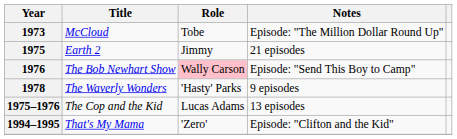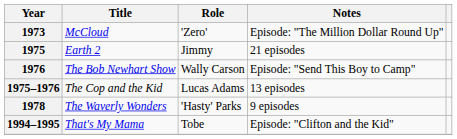1973 | Role: Tobe -> 'Zero'
1976 | Role: pink background -> no background
rows swapped: 1975–1976 <-> 1978
1994–1995 | Role: 'Zero' -> Tobe
